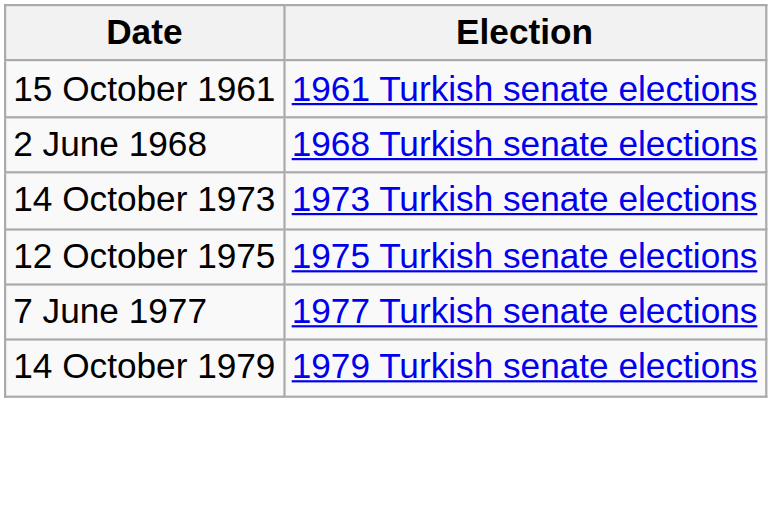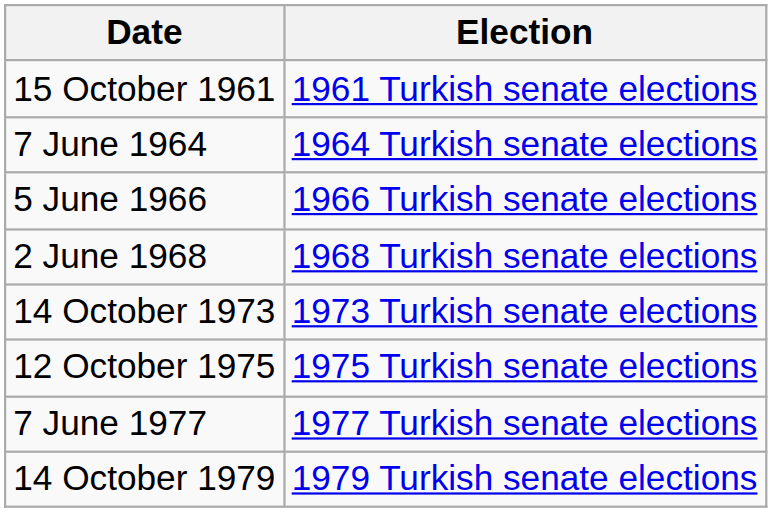+ row: 7 June 1964 | 1964 Turkish senate elections
+ row: 5 June 1966 | 1966 Turkish senate elections
